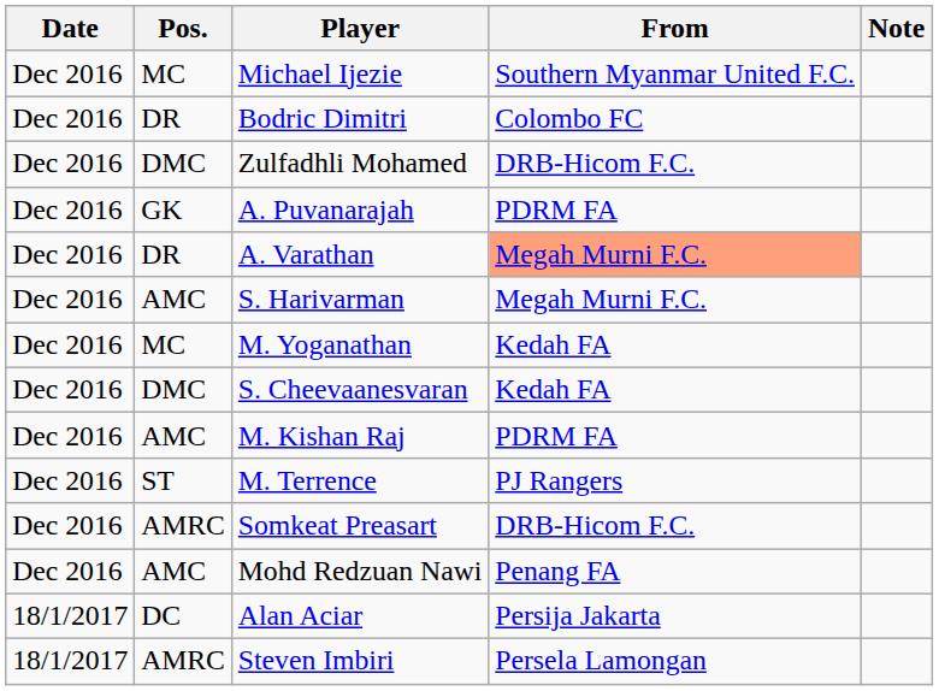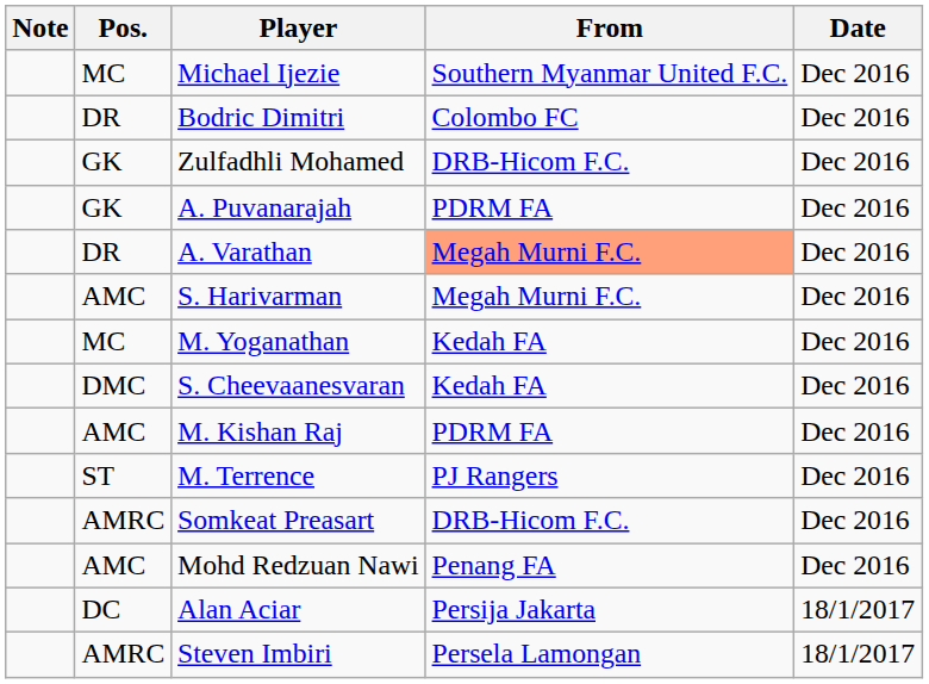columns swapped: Date <-> Note
Zulfadhli Mohamed | Pos.: DMC -> GK
